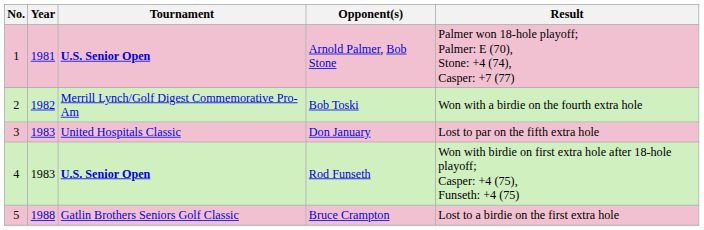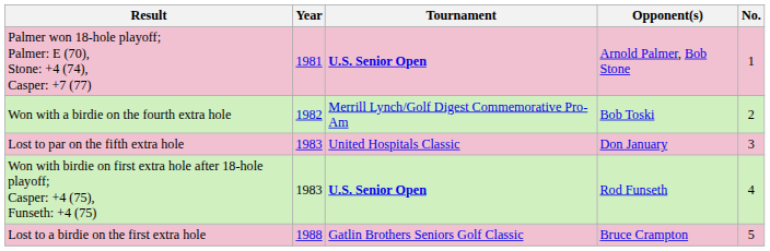columns swapped: No. <-> Result
